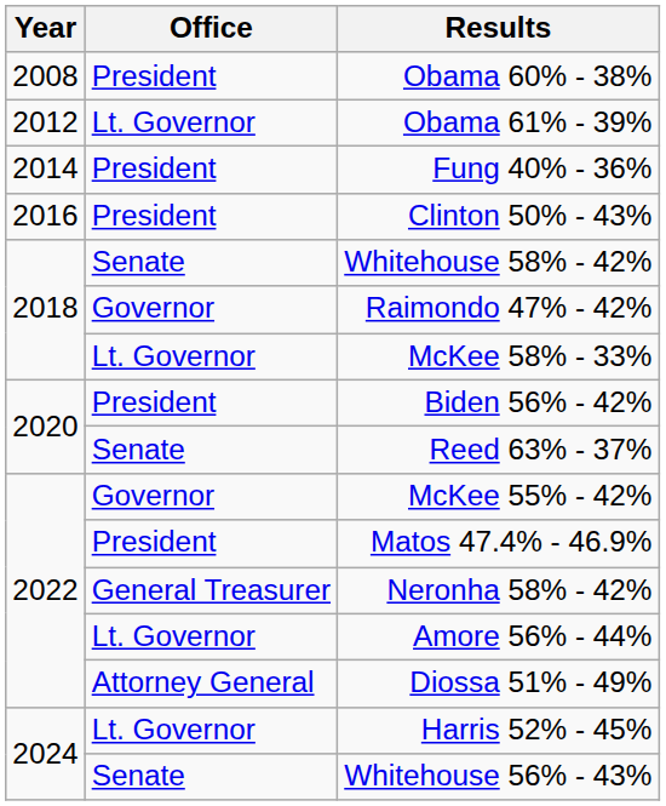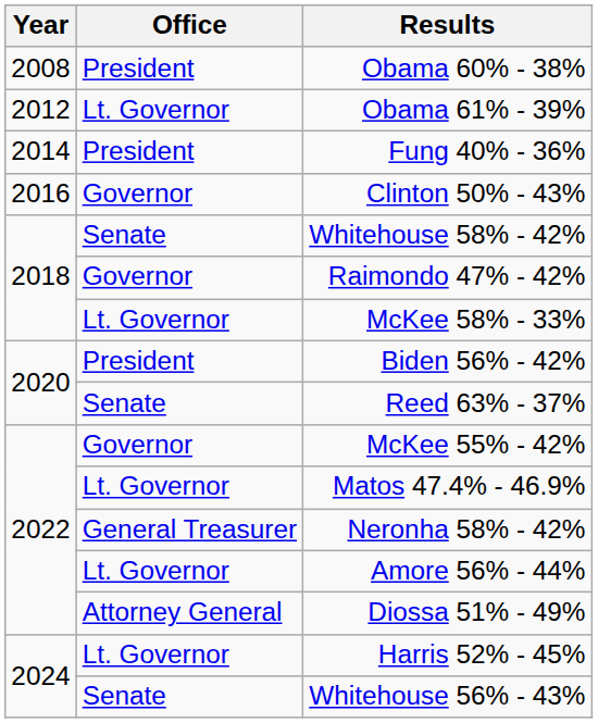Clinton 50% - 43% | Office: President -> Governor
Matos 47.4% - 46.9% | Office: President -> Lt. Governor
